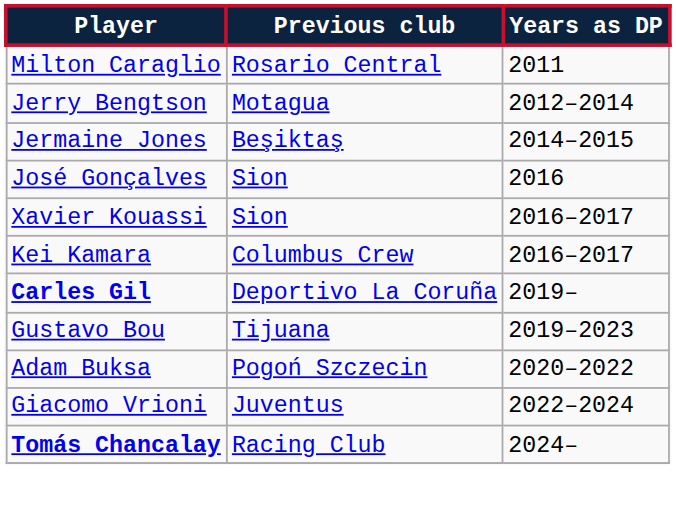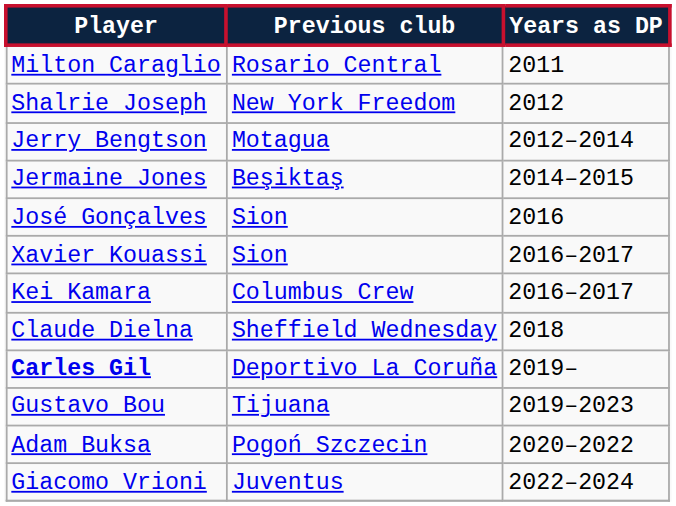+ row: Shalrie Joseph | New York Freedom | 2012
+ row: Claude Dielna | Sheffield Wednesday | 2018
- row: Tomás Chancalay | Racing Club | 2024–
